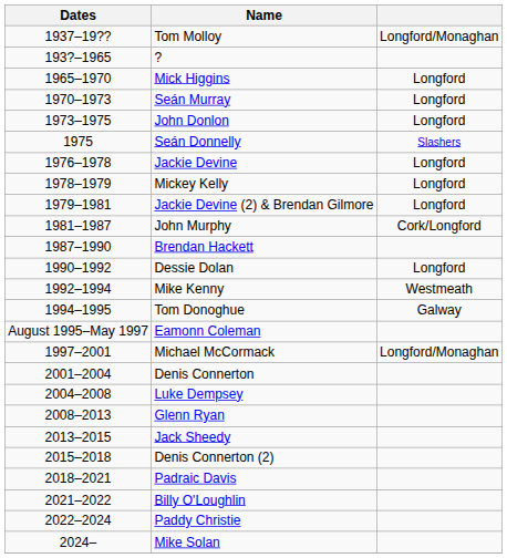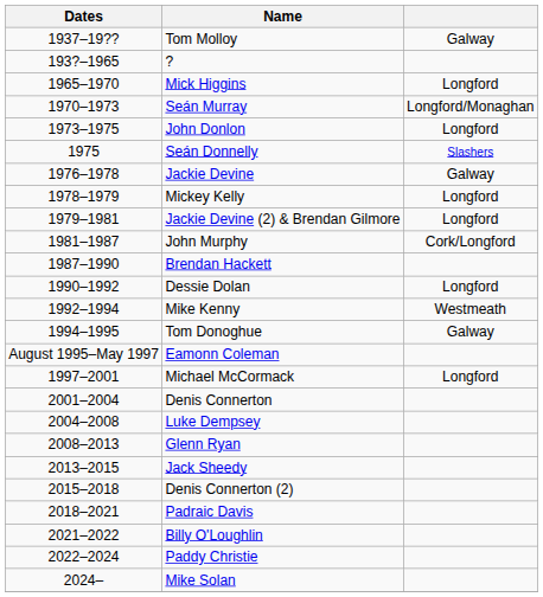Tom Molloy | column 3: Longford/Monaghan -> Galway
Seán Murray | column 3: Longford -> Longford/Monaghan
Jackie Devine | column 3: Longford -> Galway
Michael McCormack | column 3: Longford/Monaghan -> Longford
